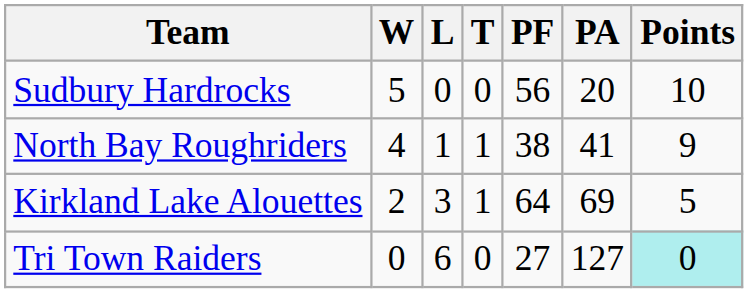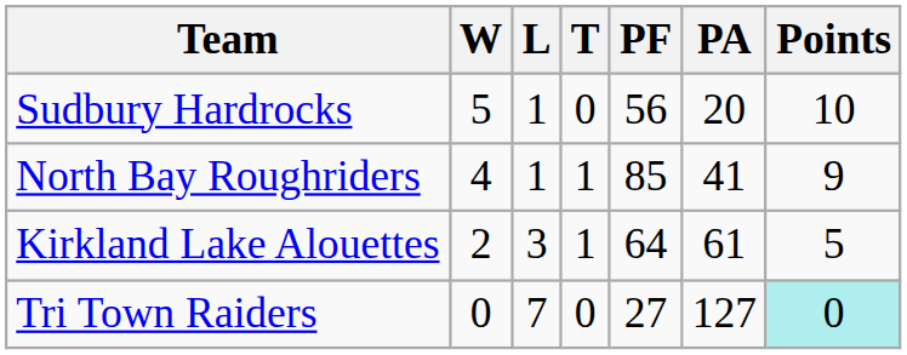Sudbury Hardrocks | L: 0 -> 1
North Bay Roughriders | PF: 38 -> 85
Kirkland Lake Alouettes | PA: 69 -> 61
Tri Town Raiders | L: 6 -> 7
